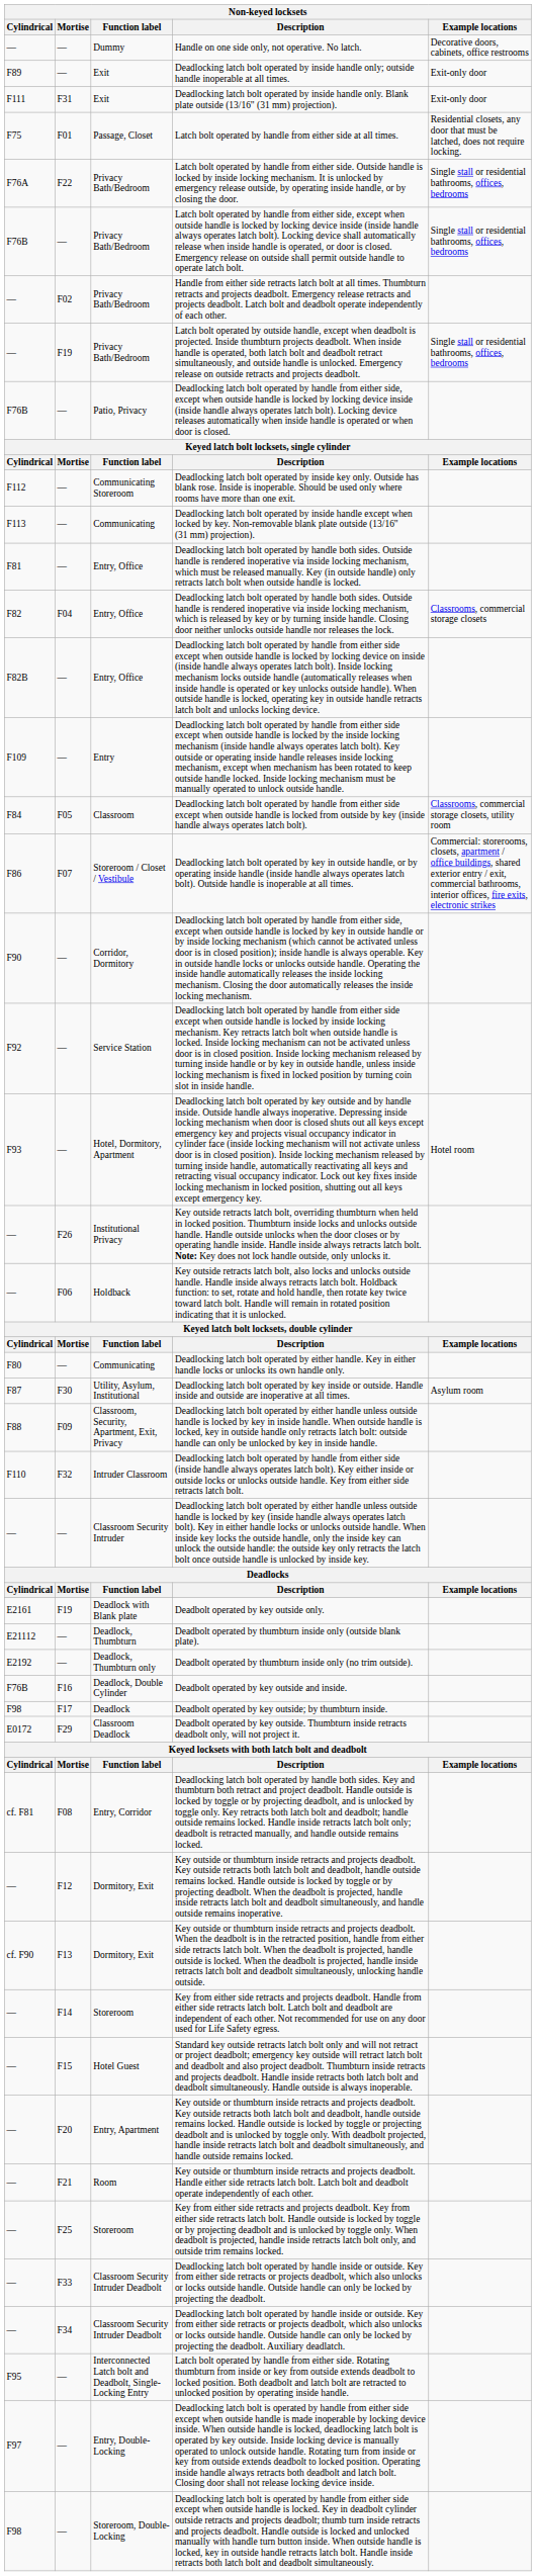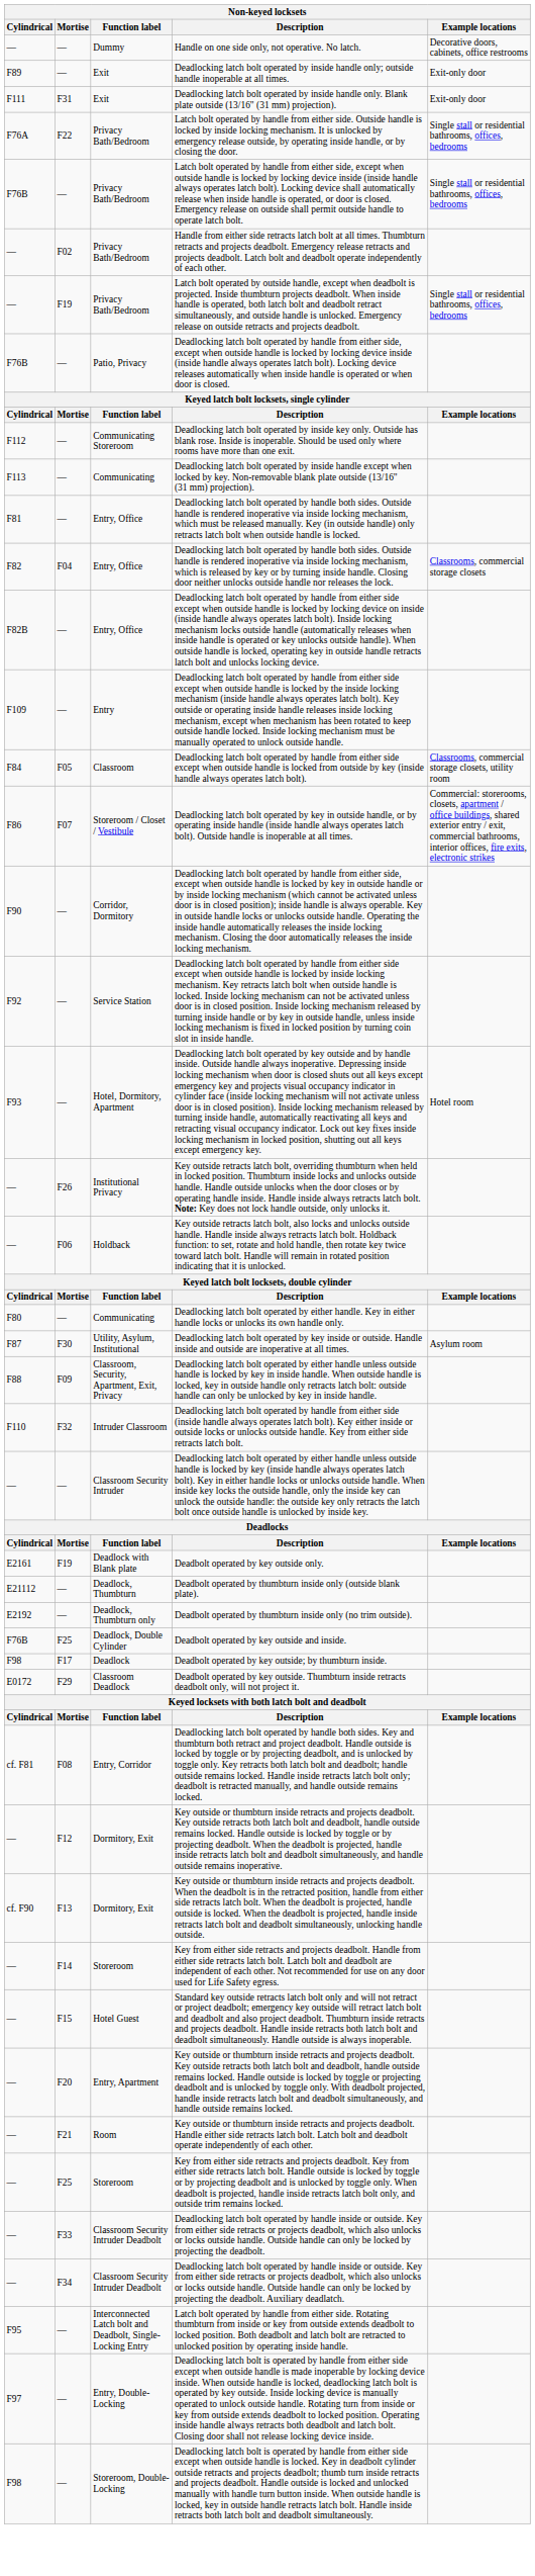- row: F75 | F01 | Passage, Closet | Latch bolt operated by handle from either side at all times. | Residential closets, any door that must be latched, does not require locking.
Deadbolt operated by key outside and inside. | Mortise: F16 -> F25
